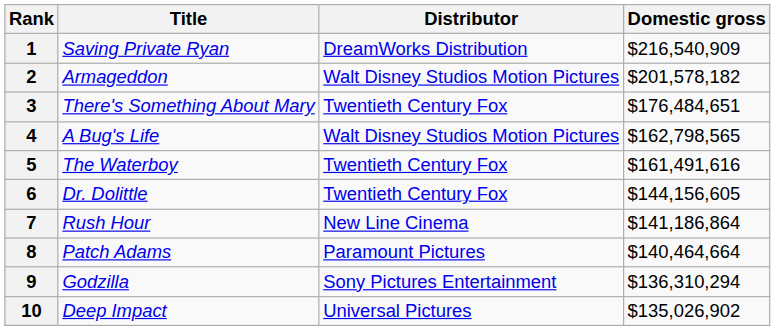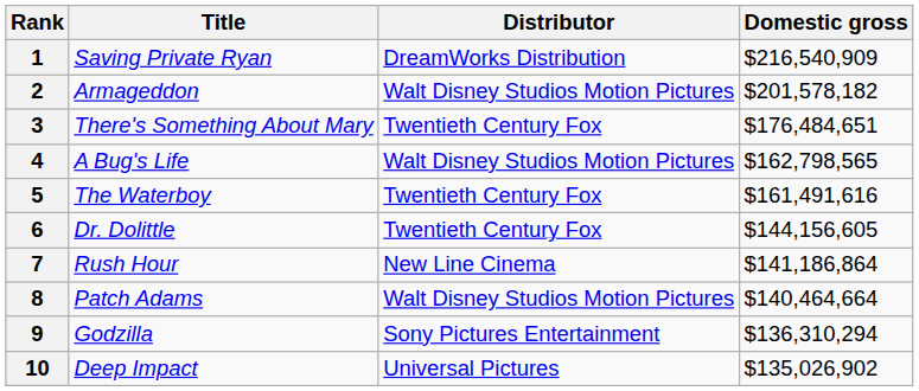8 | Distributor: Paramount Pictures -> Walt Disney Studios Motion Pictures
